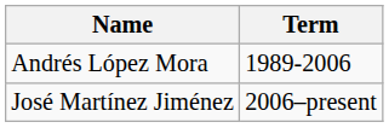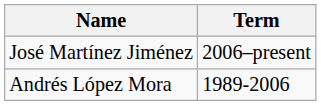rows swapped: Andrés López Mora <-> José Martínez Jiménez
